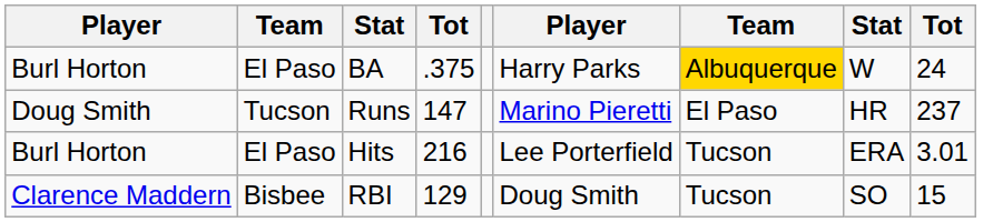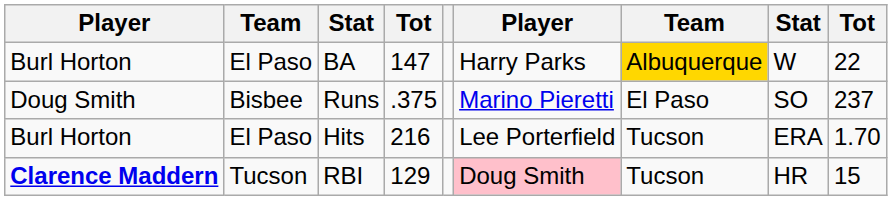BA | column 4: .375 -> 147
BA | column 9: 24 -> 22
Runs | column 2: Tucson -> Bisbee
Runs | column 4: 147 -> .375
Runs | column 8: HR -> SO
Hits | column 9: 3.01 -> 1.70
RBI | column 1: normal -> bold
RBI | column 2: Bisbee -> Tucson
RBI | column 6: no background -> pink background
RBI | column 8: SO -> HR
